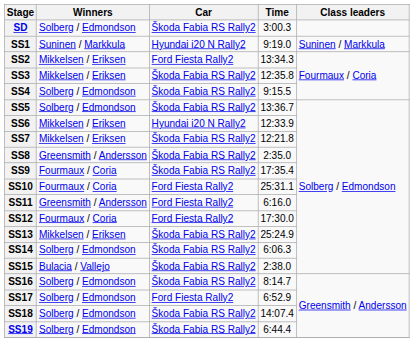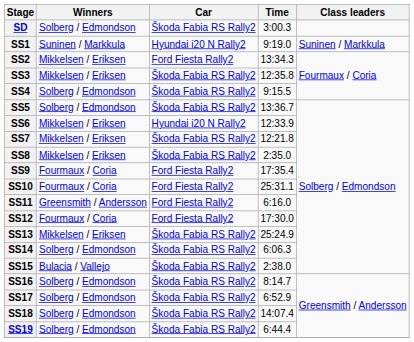SS8 | Winners: Greensmith / Andersson -> Mikkelsen / Eriksen
SS9 | Car: Škoda Fabia RS Rally2 -> Ford Fiesta Rally2
SS17 | Car: Ford Fiesta Rally2 -> Škoda Fabia RS Rally2
